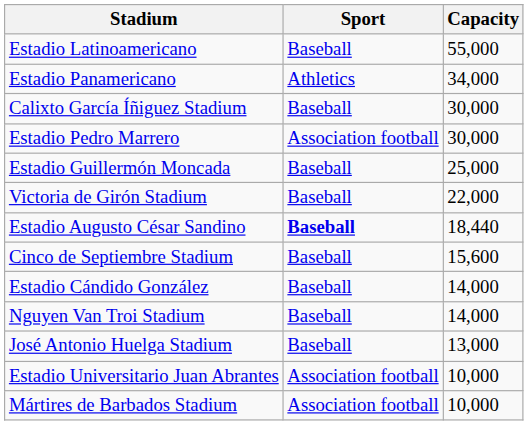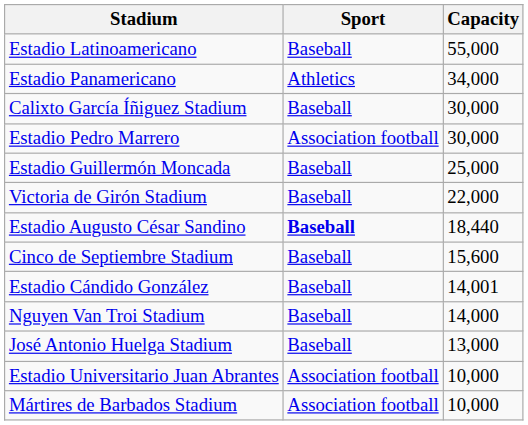Estadio Cándido González | Capacity: 14,000 -> 14,001
